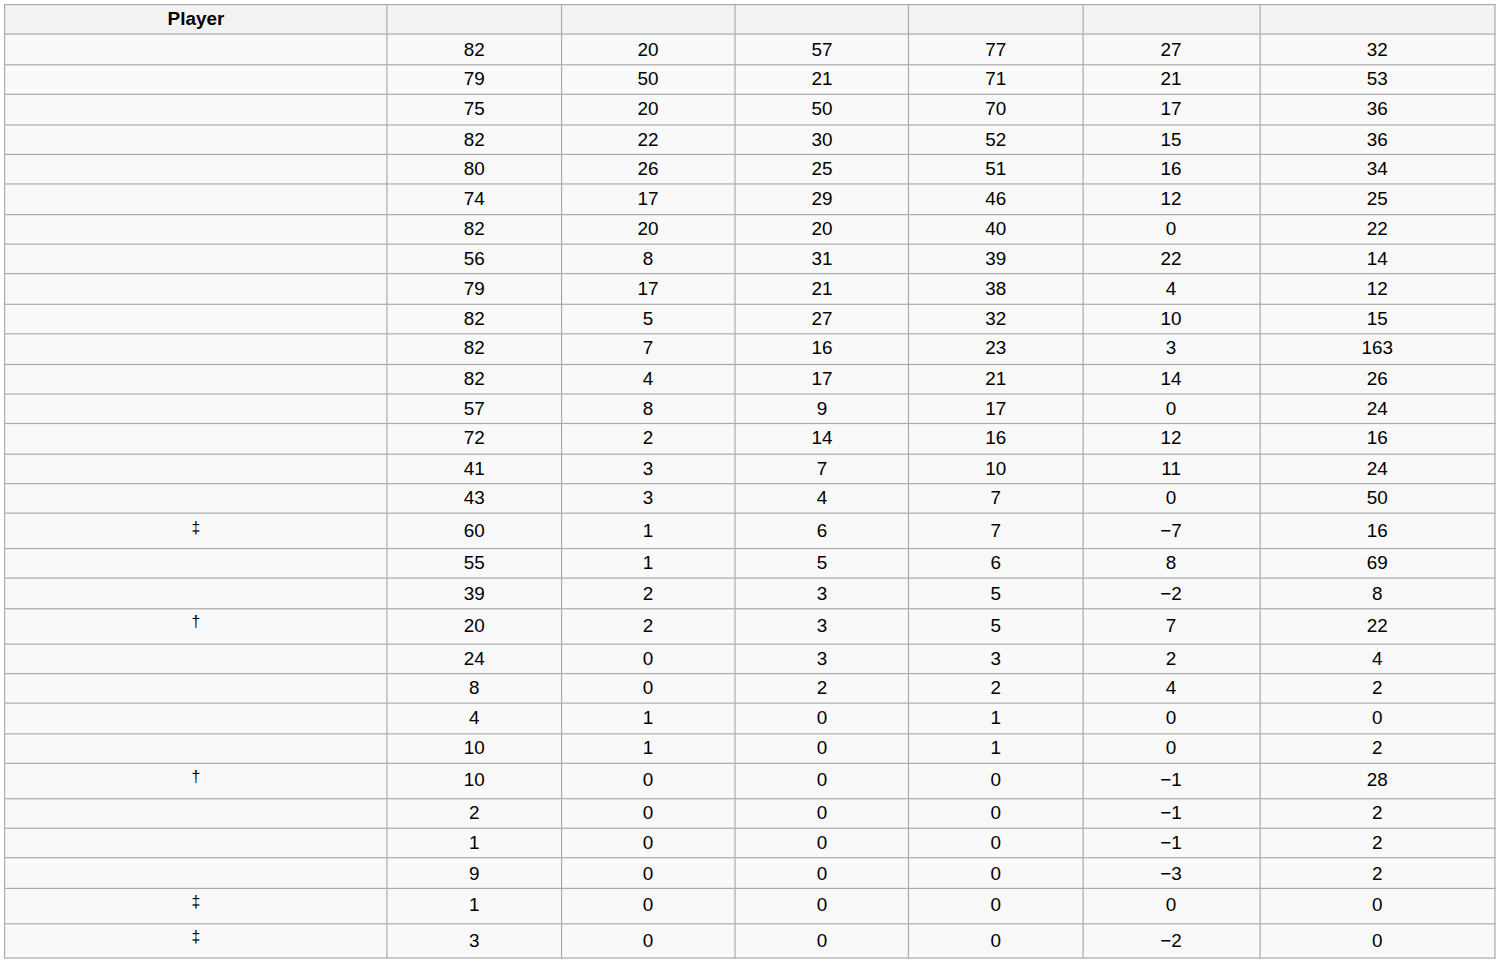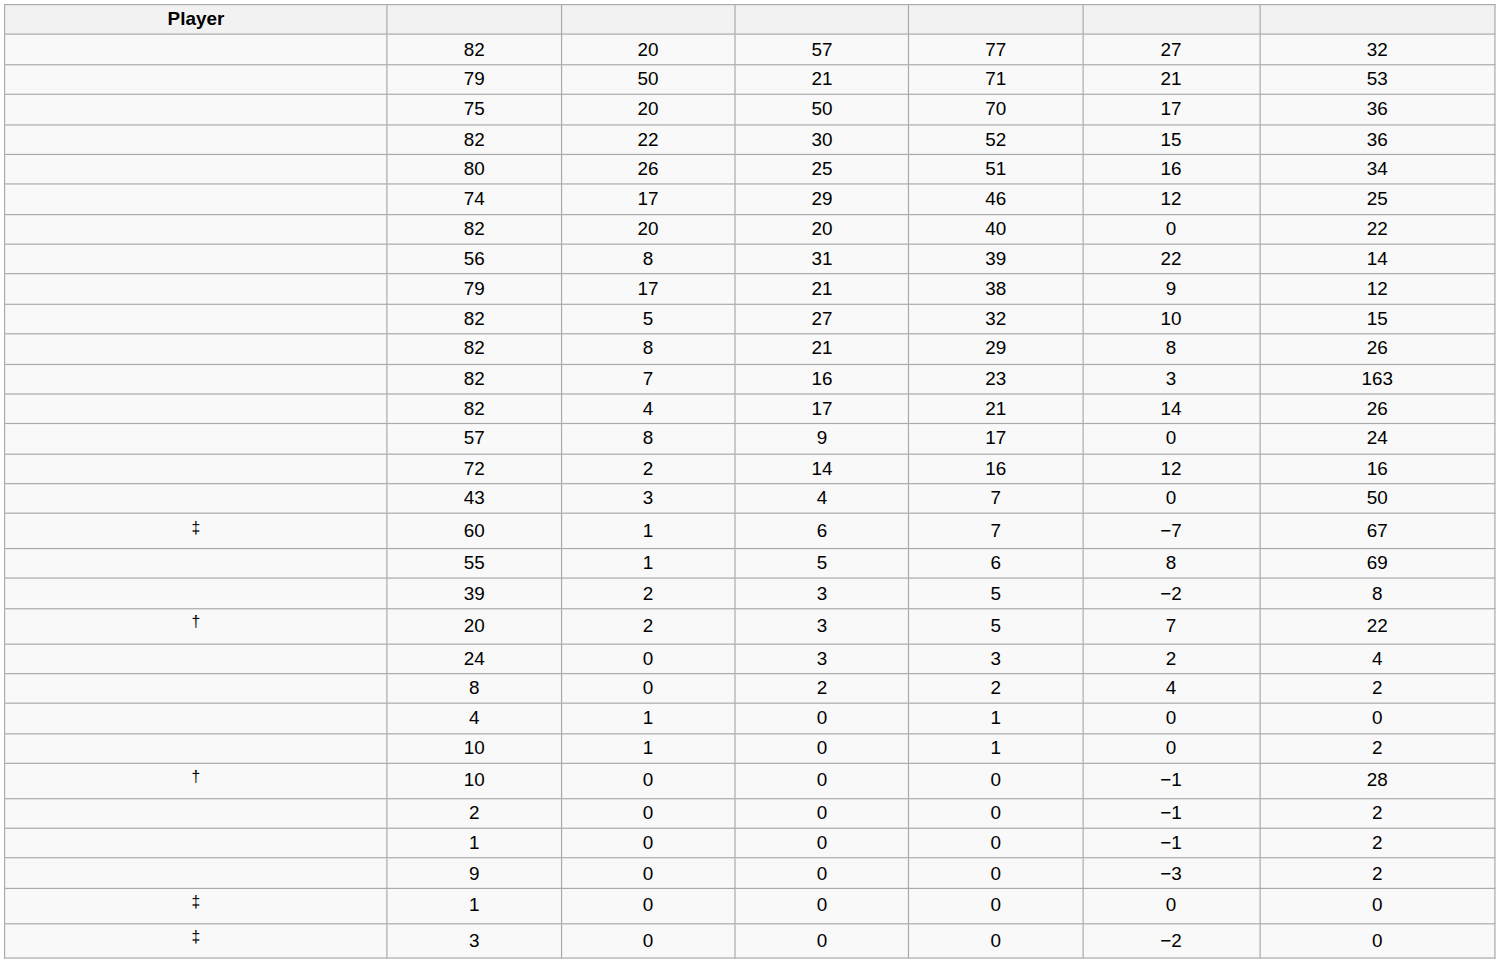79 / 17 | column 6: 4 -> 9
+ row: 82 | 8 | 21 | 29 | 8 | 26
- row: 41 | 3 | 7 | 10 | 11 | 24
60 | column 7: 16 -> 67
